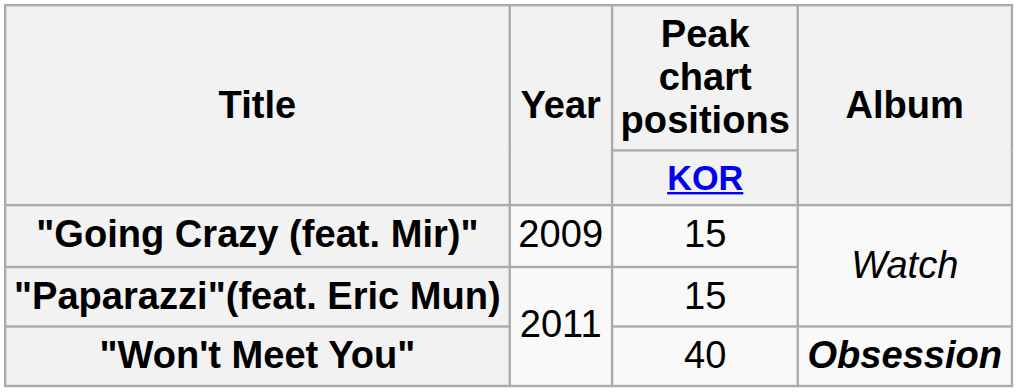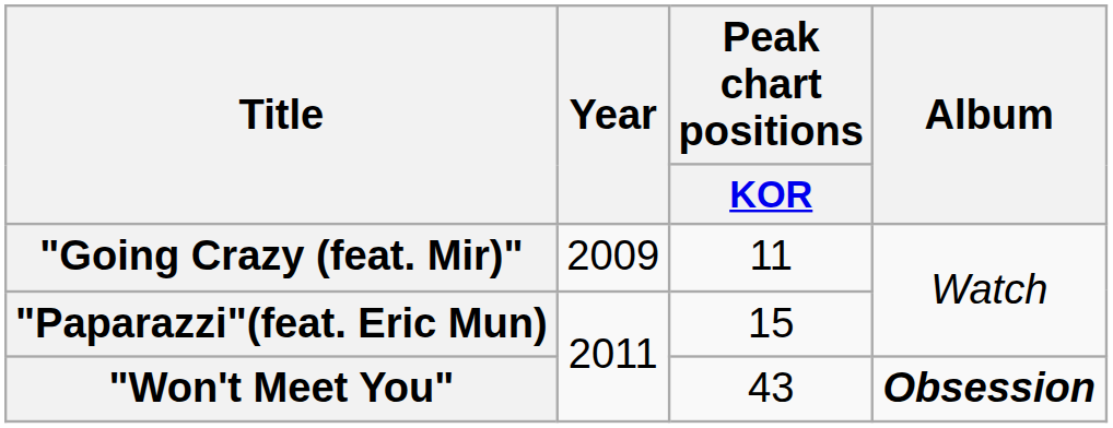"Going Crazy (feat. Mir)" | Peak chart positions / KOR: 15 -> 11
"Won't Meet You" | Peak chart positions / KOR: 40 -> 43
